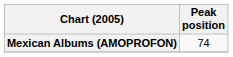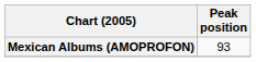Mexican Albums (AMOPROFON) | Peak position: 74 -> 93
